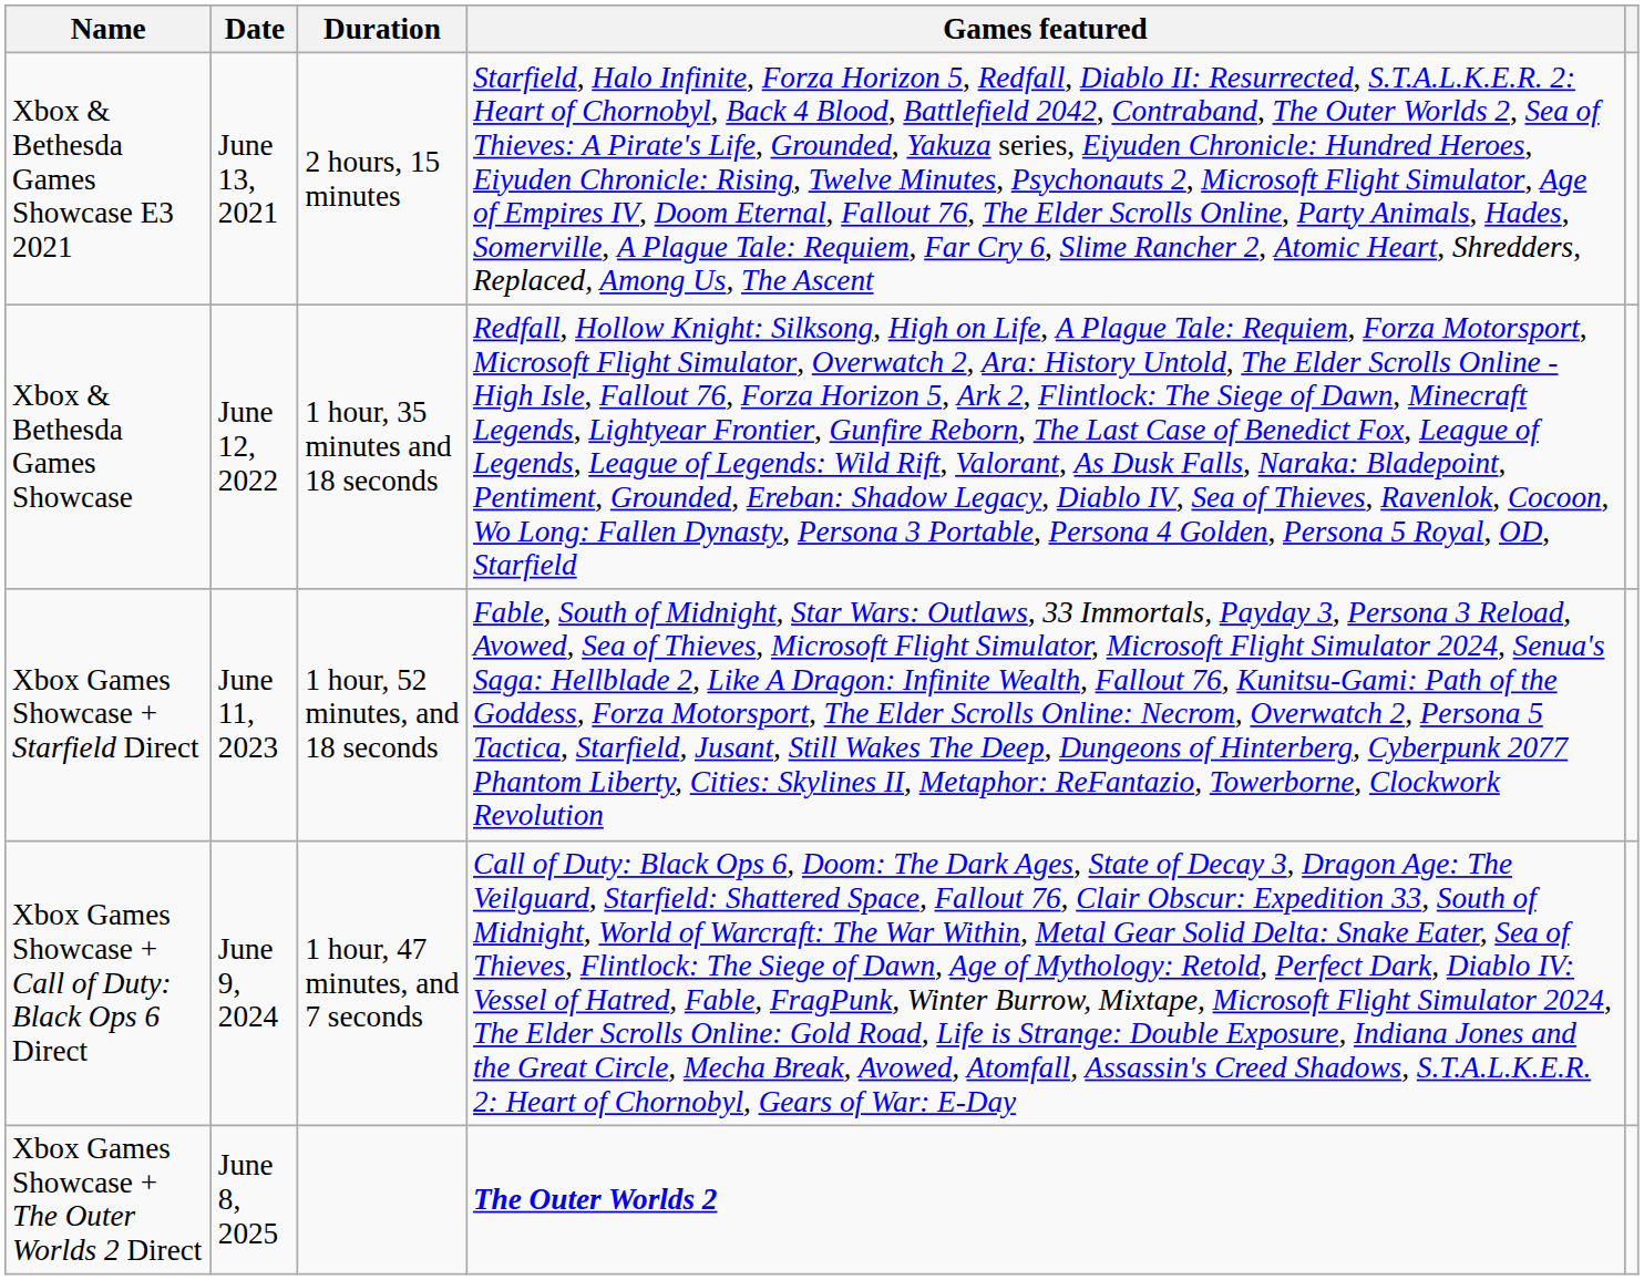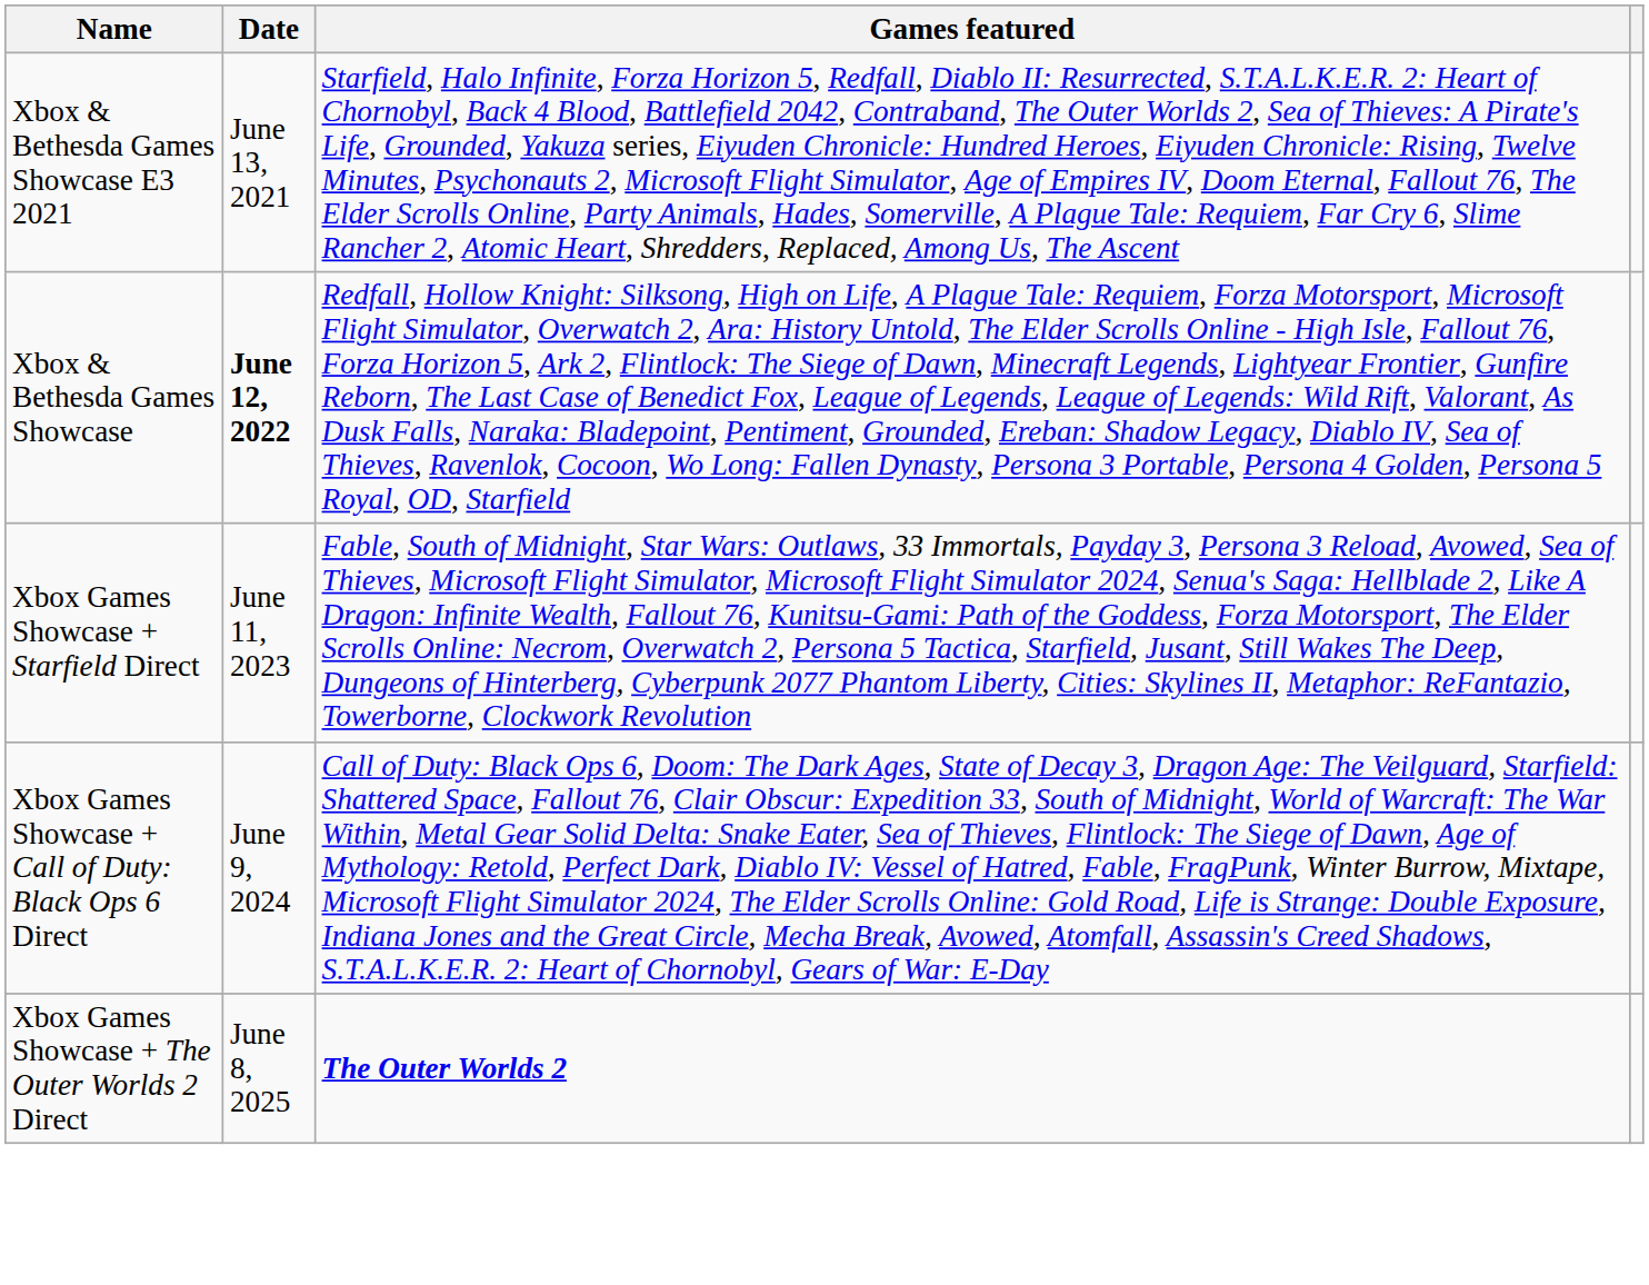- column: Duration | 2 hours, 15 minutes | 1 hour, 35 minutes and 18 seconds | 1 hour, 52 minutes, and 18 seconds | 1 hour, 47 minutes, and 7 seconds
Xbox & Bethesda Games Showcase | Date: normal -> bold
